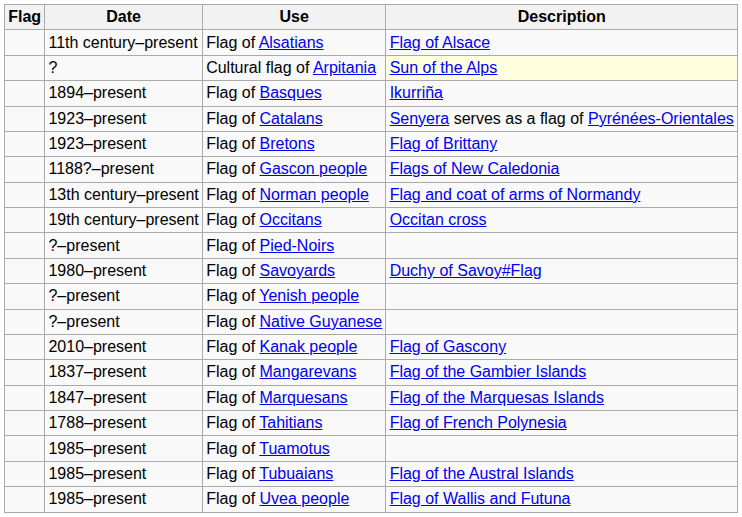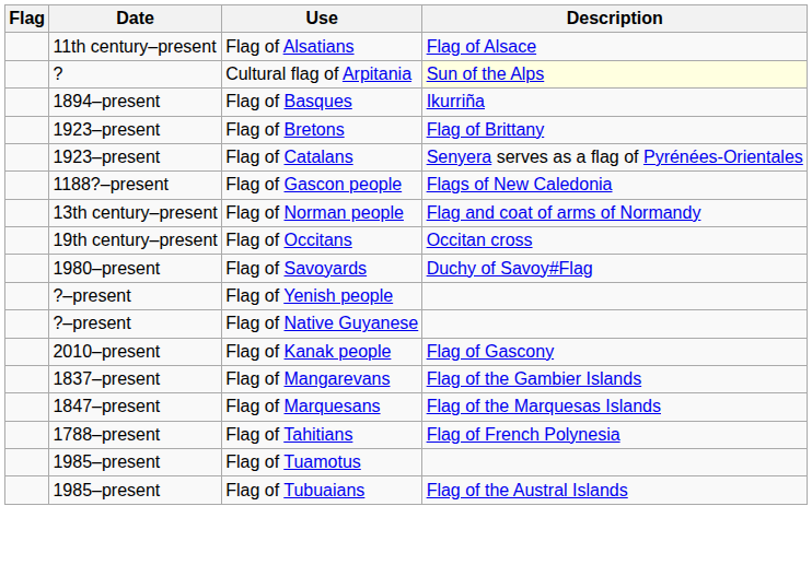rows swapped: Flag of Bretons <-> Flag of Catalans
- row: ?–present | Flag of Pied-Noirs
- row: 1985–present | Flag of Uvea people | Flag of Wallis and Futuna
